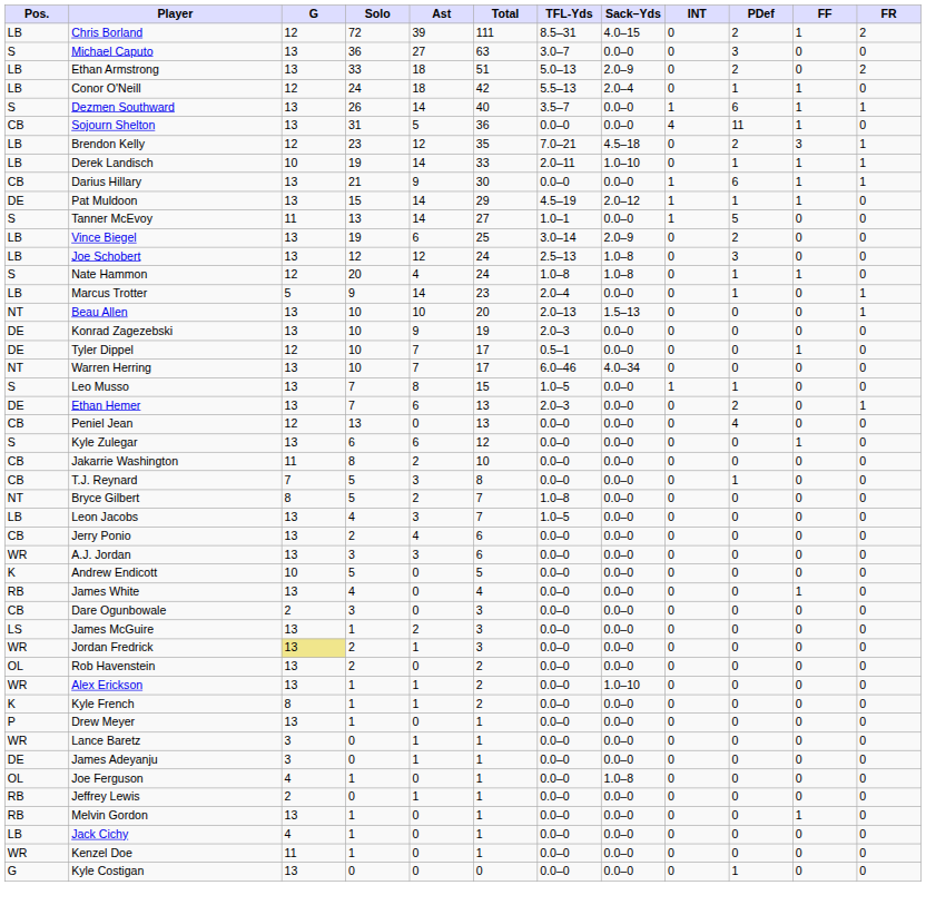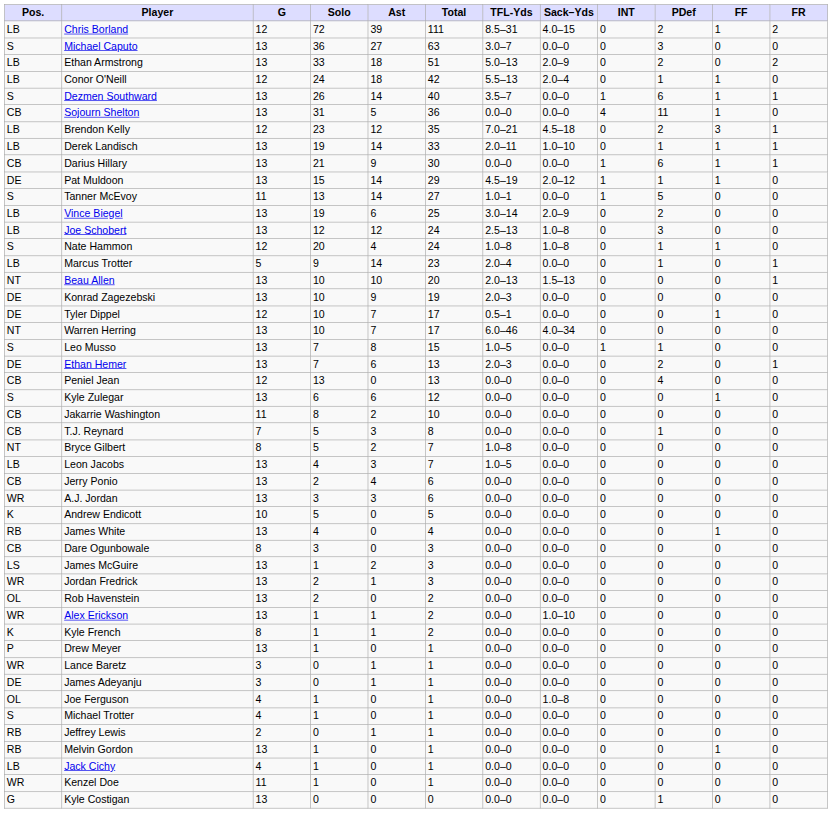Derek Landisch | G: 10 -> 13
Dare Ogunbowale | G: 2 -> 8
Jordan Fredrick | G: khaki background -> no background
+ row: S | Michael Trotter | 4 | 1 | 0 | 1 | 0.0–0 | 0.0–0 | 0 | 0 | 0 | 0
